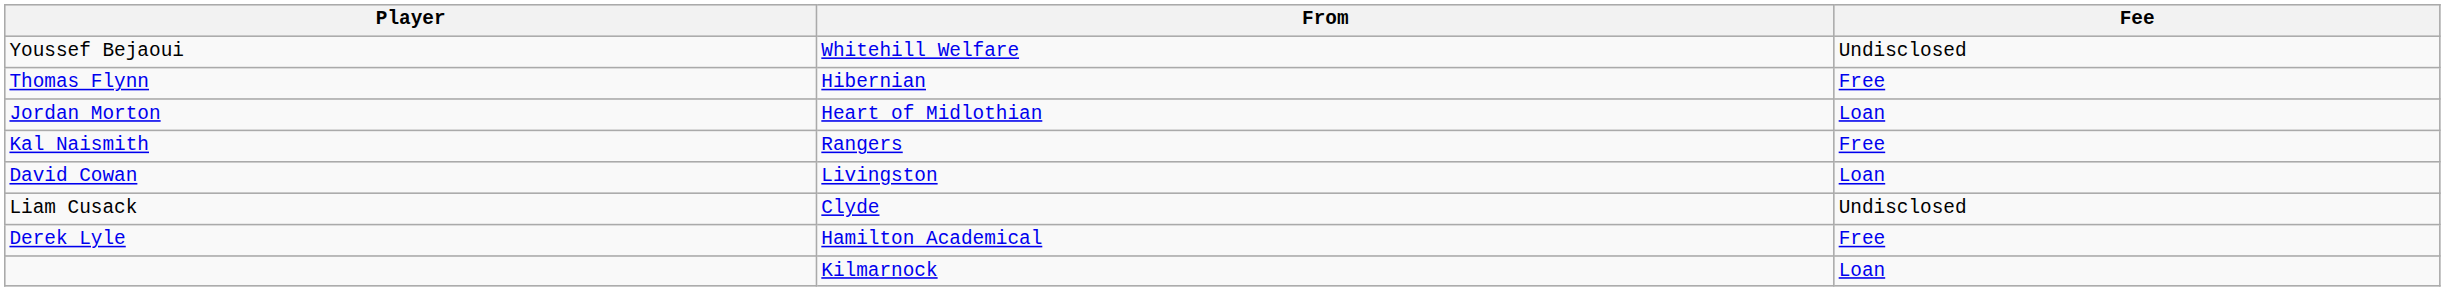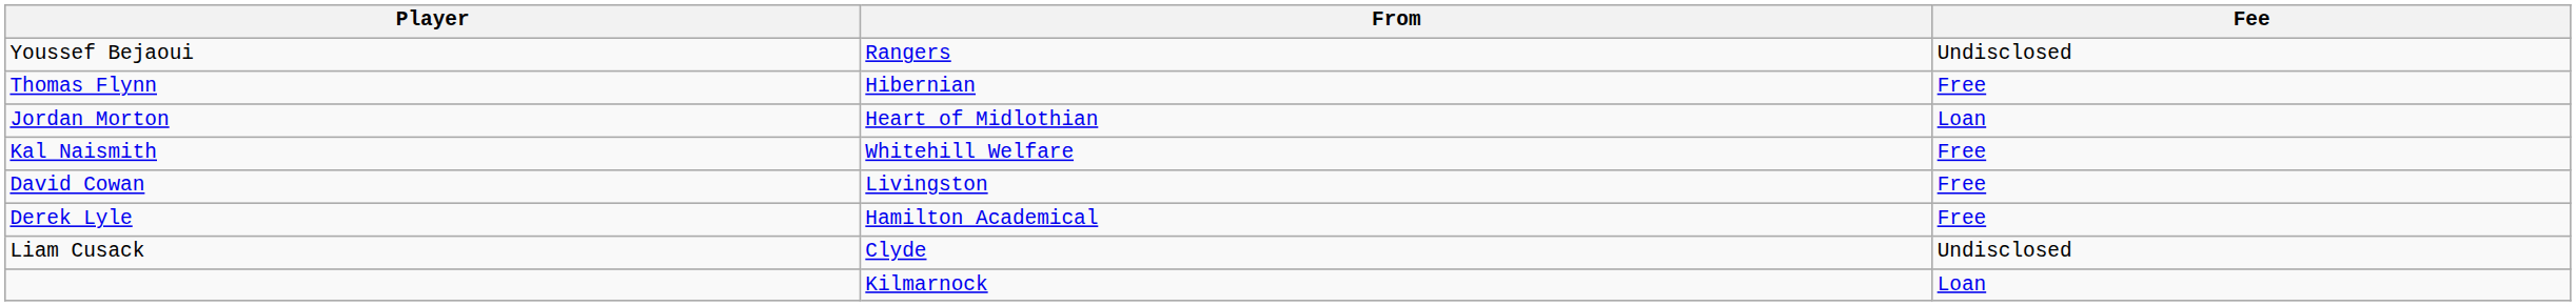Youssef Bejaoui | From: Whitehill Welfare -> Rangers
Kal Naismith | From: Rangers -> Whitehill Welfare
David Cowan | Fee: Loan -> Free
rows swapped: Liam Cusack <-> Derek Lyle
